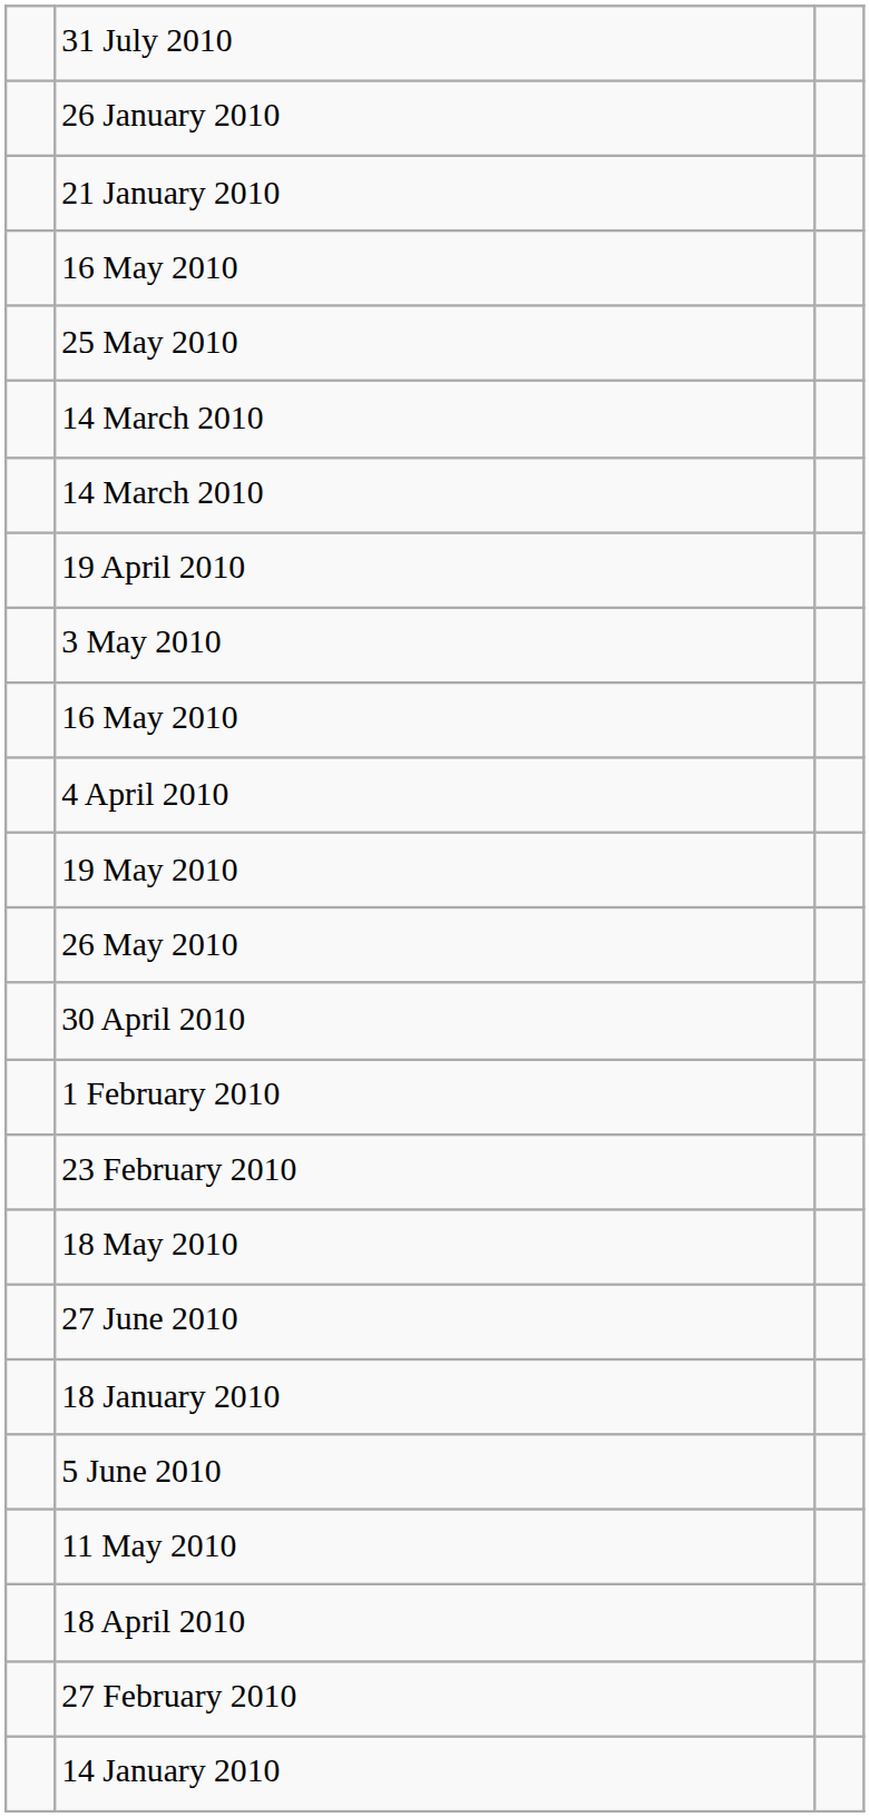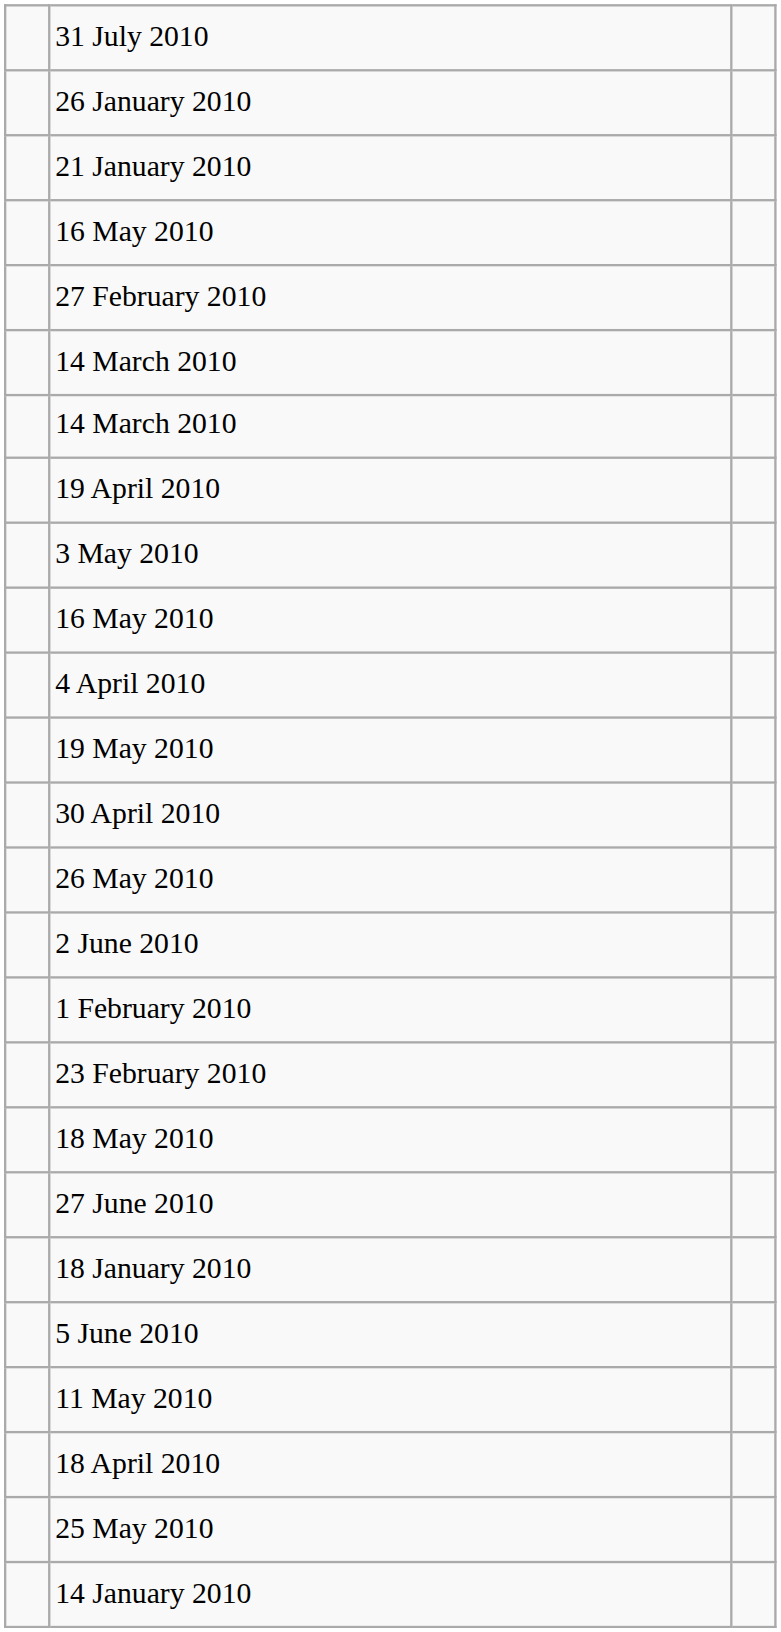rows swapped: 27 February 2010 <-> 25 May 2010
rows swapped: 30 April 2010 <-> 26 May 2010
+ row: 2 June 2010
